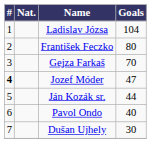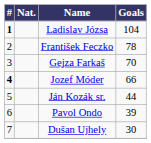Ladislav Józsa | #: normal -> bold
František Feczko | Goals: 80 -> 78
Jozef Móder | Goals: 47 -> 66
Pavol Ondo | Goals: 40 -> 39
